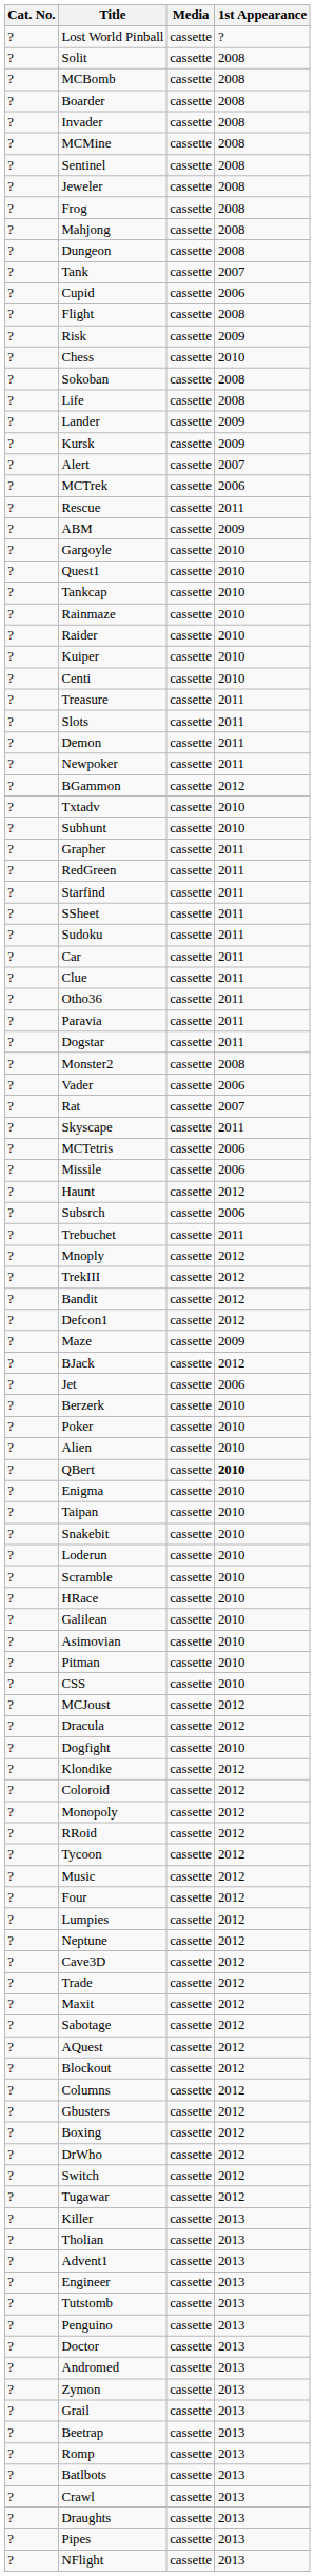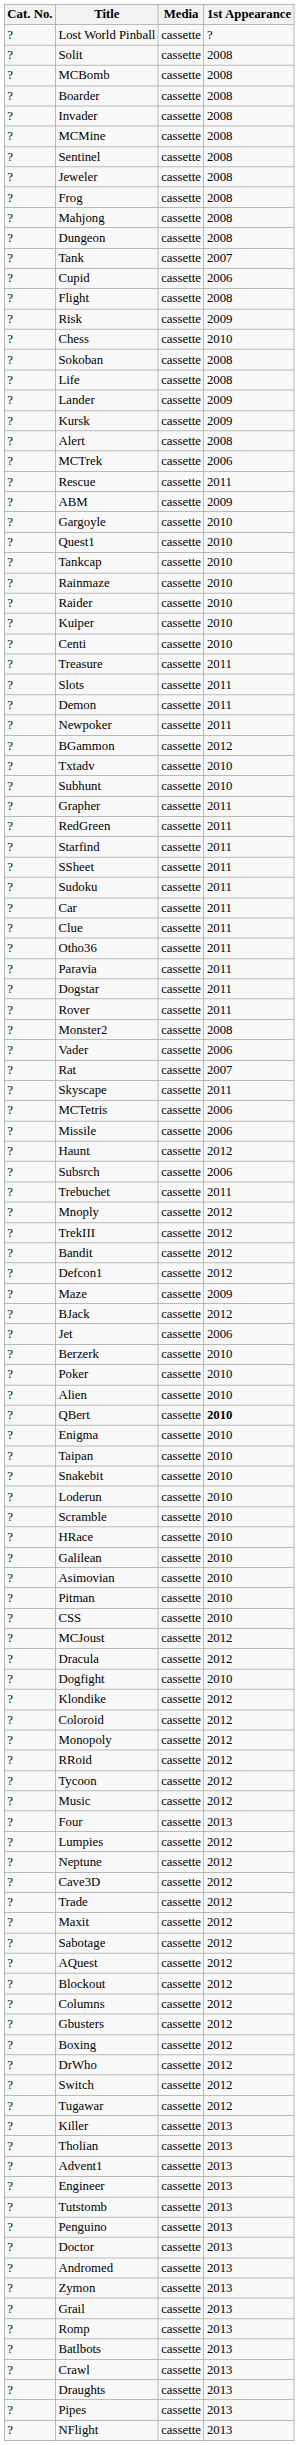Alert | 1st Appearance: 2007 -> 2008
+ row: ? | Rover | cassette | 2011
Four | 1st Appearance: 2012 -> 2013
- row: ? | Beetrap | cassette | 2013
